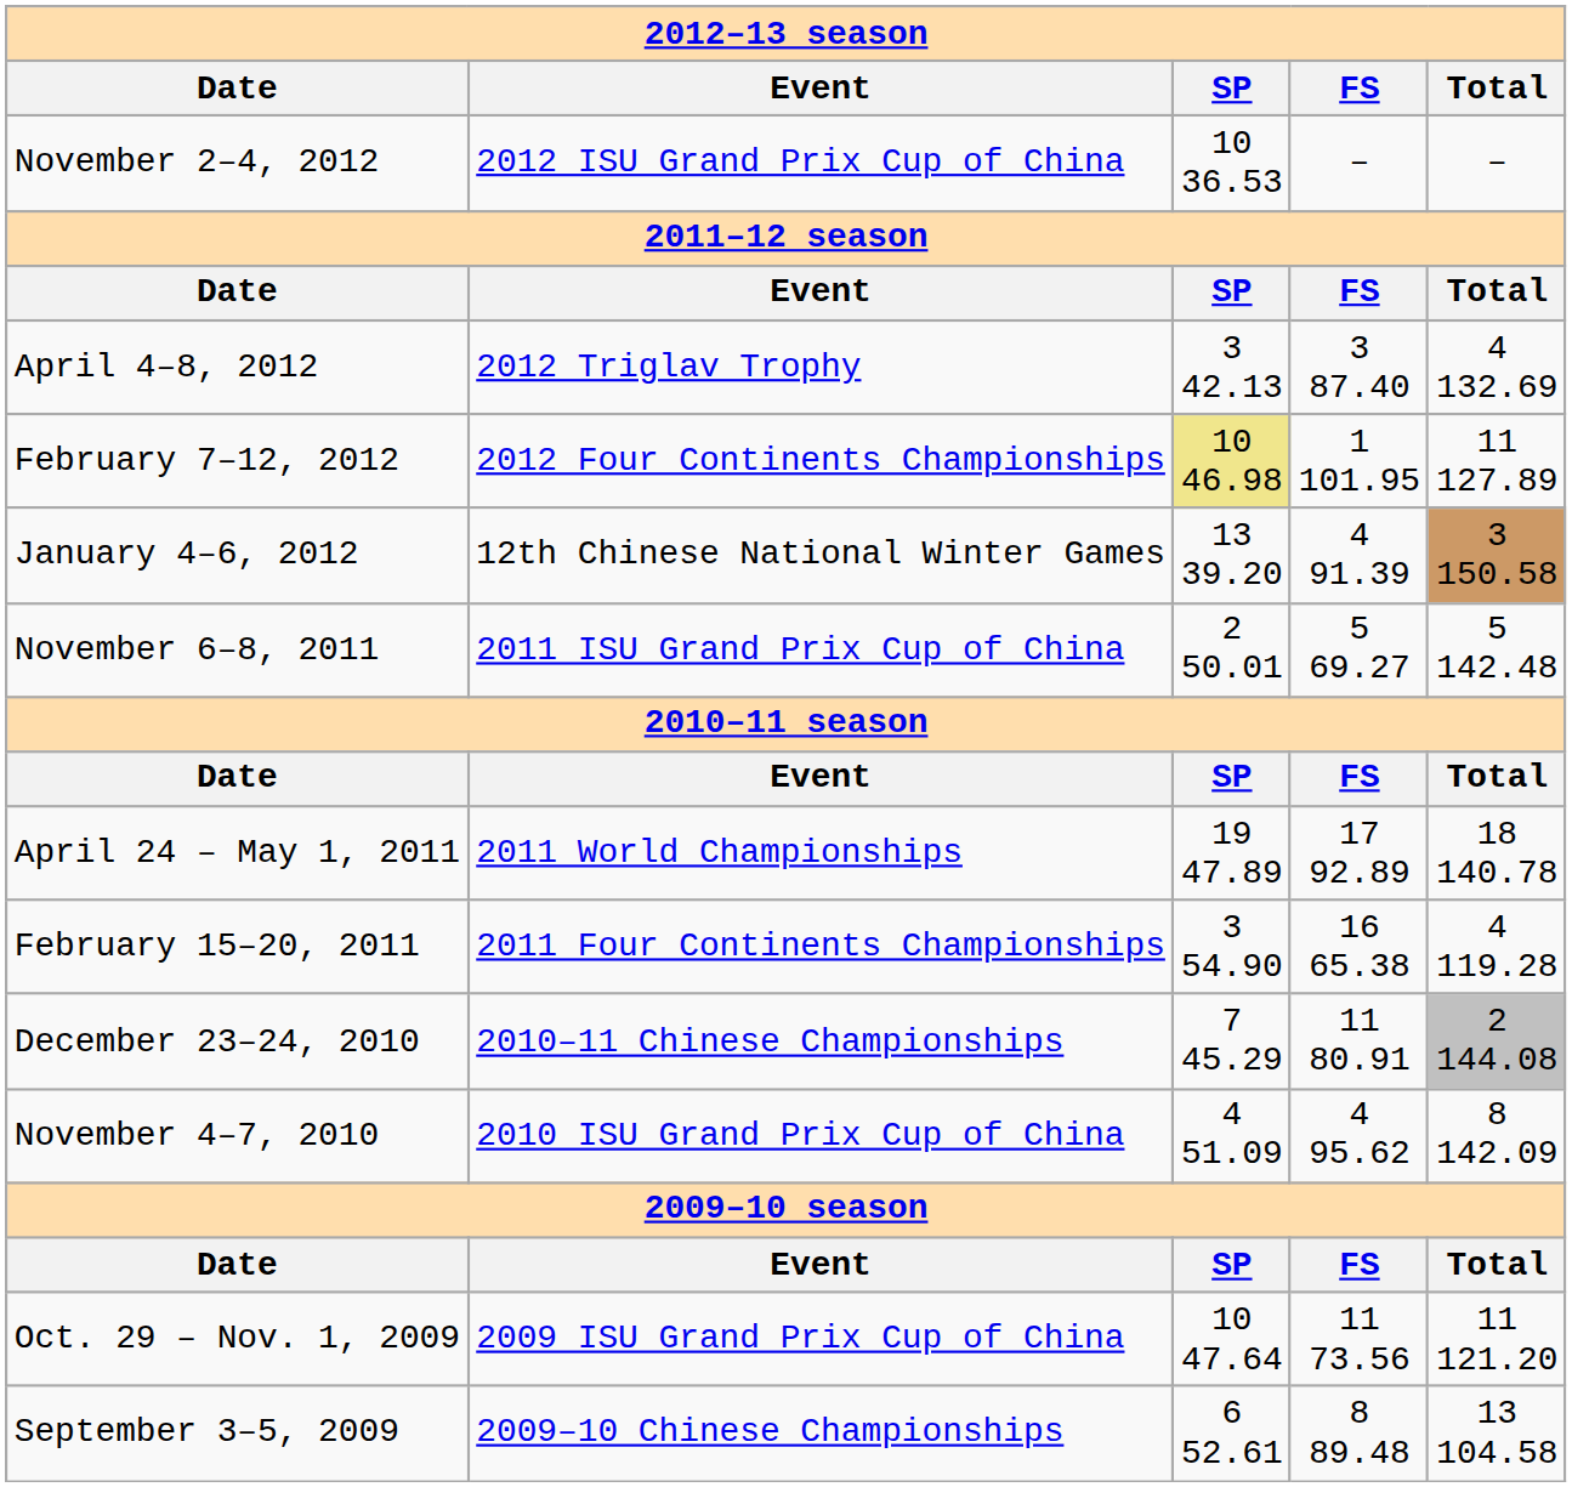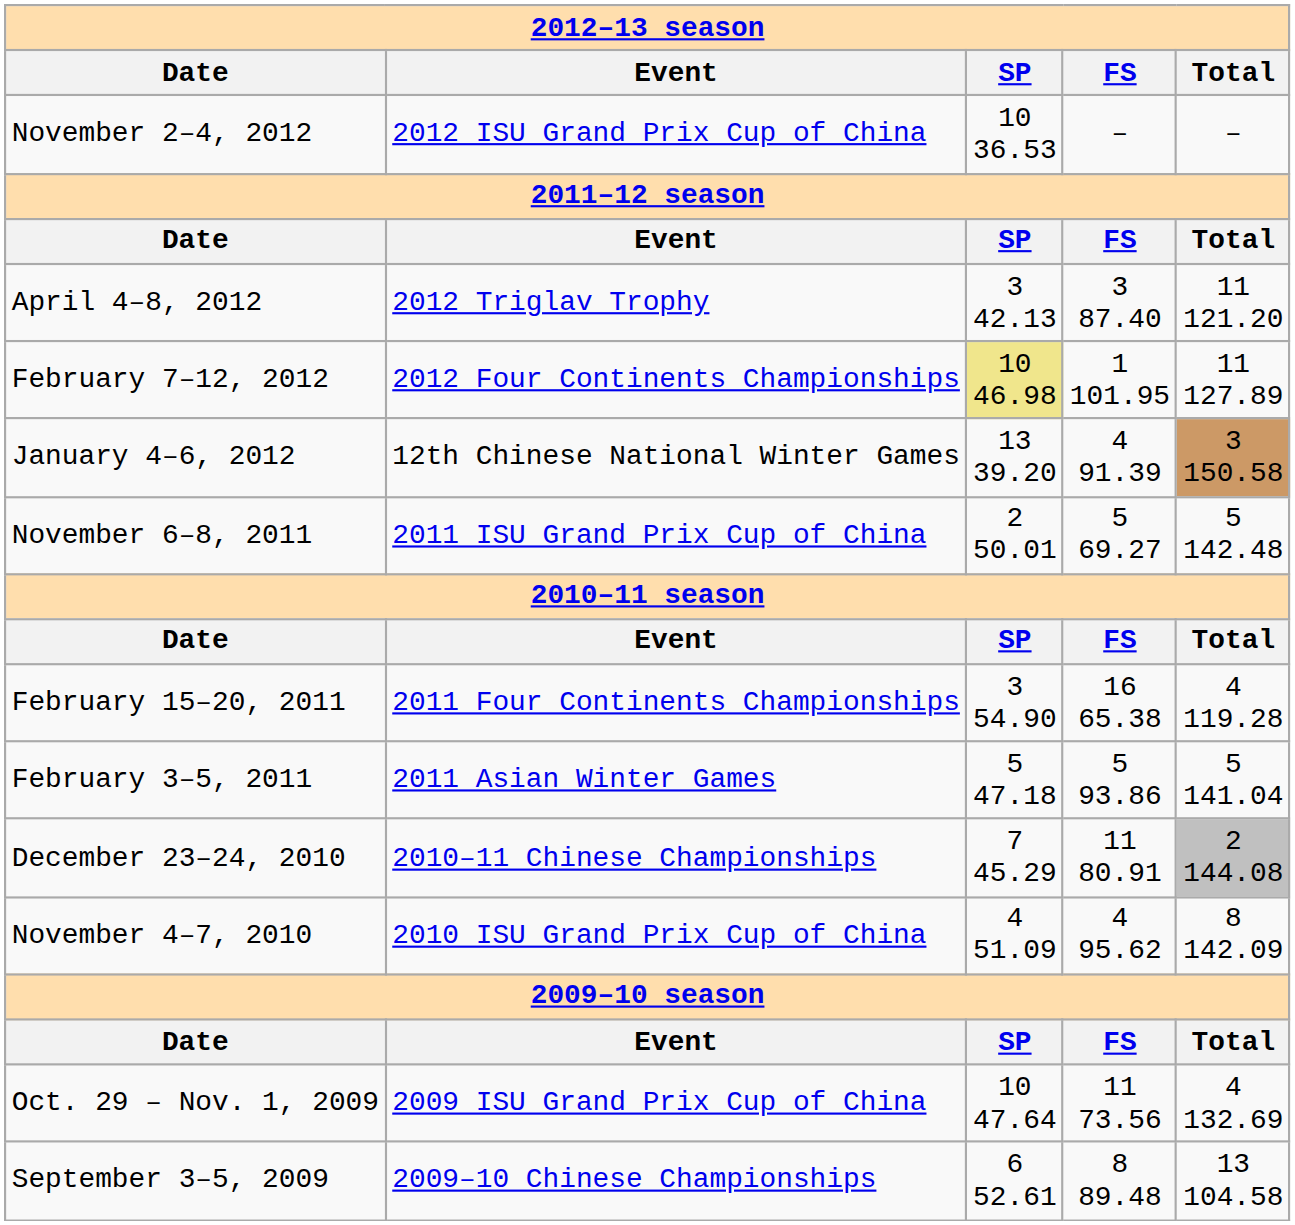April 4–8, 2012 | Total: 4 132.69 -> 11 121.20
- row: April 24 – May 1, 2011 | 2011 World Championships | 19 47.89 | 17 92.89 | 18 140.78
+ row: February 3–5, 2011 | 2011 Asian Winter Games | 5 47.18 | 5 93.86 | 5 141.04
Oct. 29 – Nov. 1, 2009 | Total: 11 121.20 -> 4 132.69
